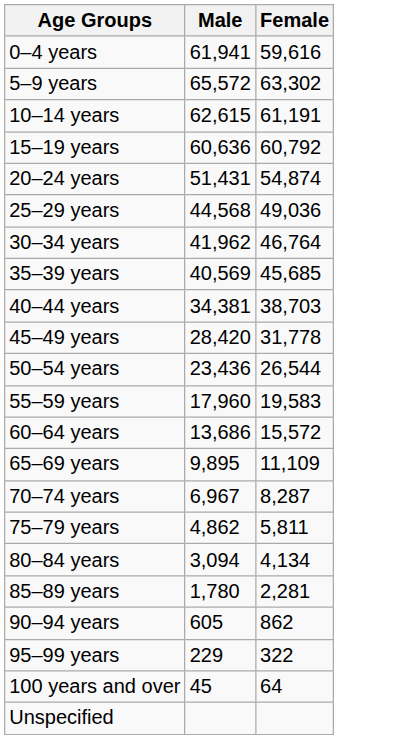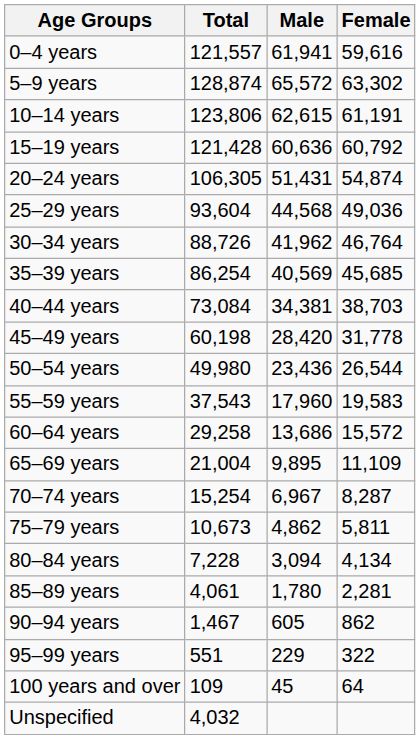+ column: Total | 121,557 | 128,874 | 123,806 | 121,428 | 106,305 | 93,604 | 88,726 | 86,254 | 73,084 | 60,198 | 49,980 | 37,543 | 29,258 | 21,004 | 15,254 | 10,673 | 7,228 | 4,061 | 1,467 | 551 | 109 | 4,032
